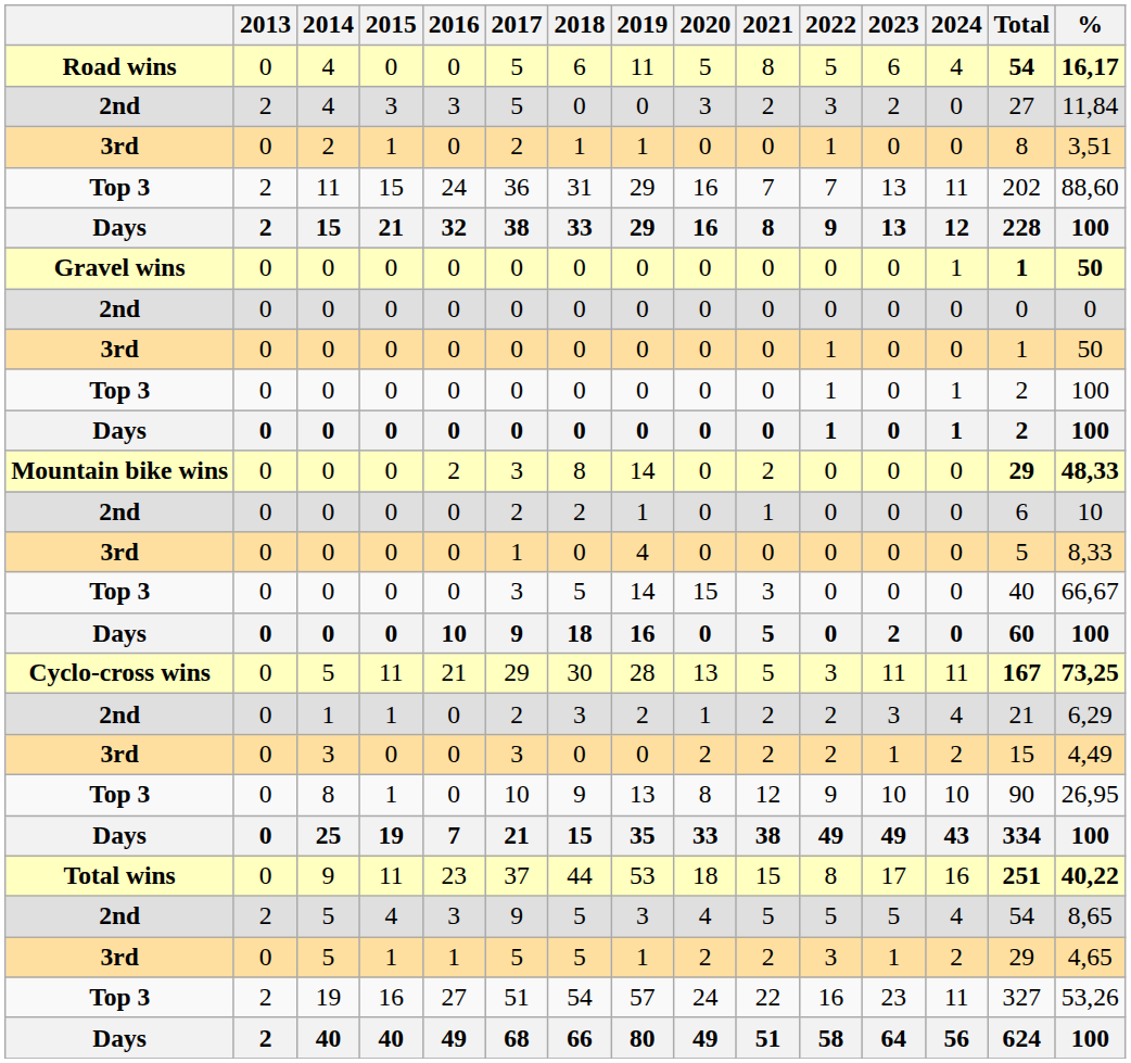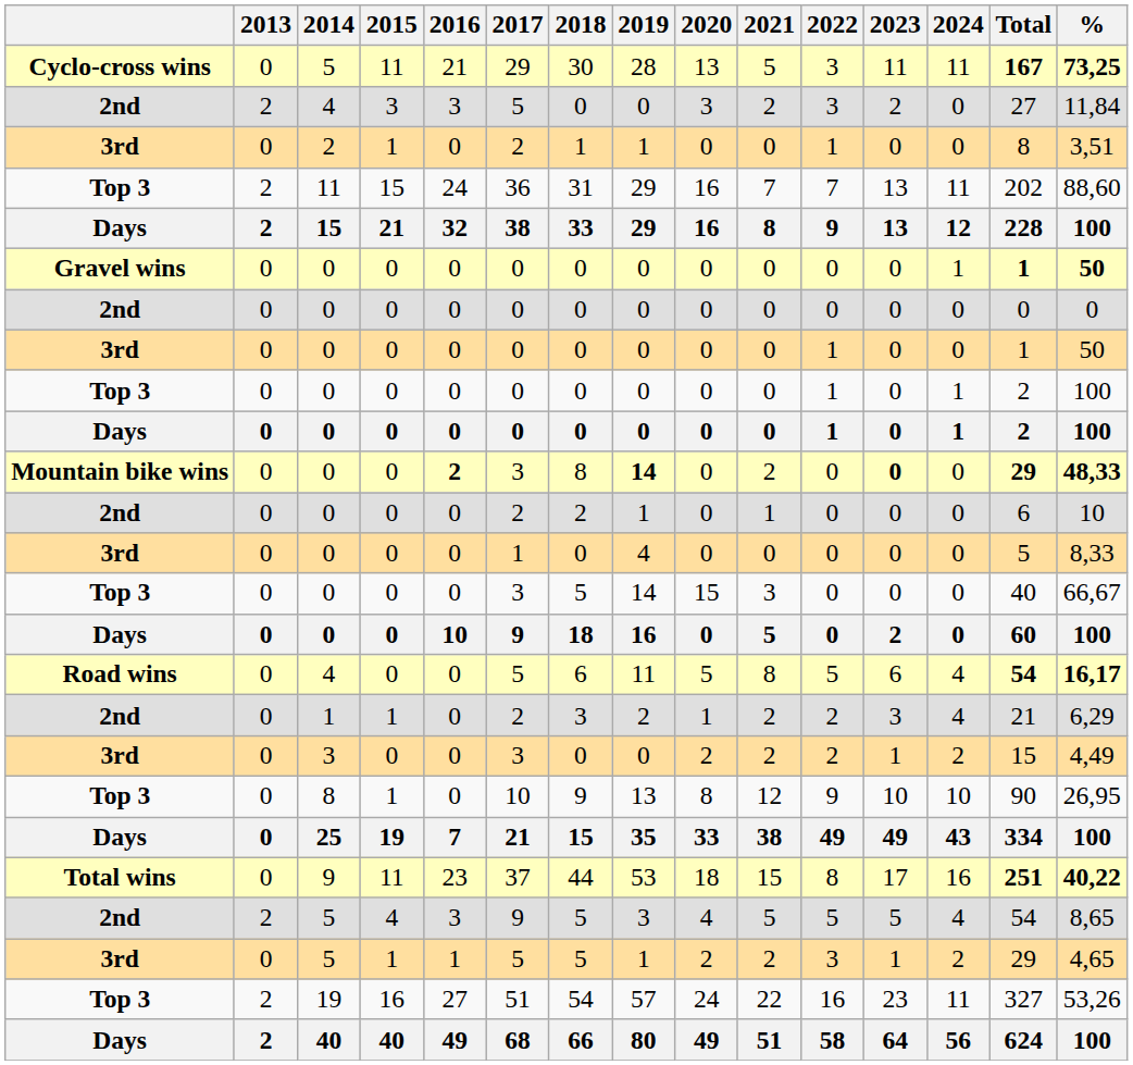rows swapped: Cyclo-cross wins / 5 <-> Road wins / 4
Mountain bike wins / 0 | 2016: normal -> bold
Mountain bike wins / 0 | 2019: normal -> bold
Mountain bike wins / 0 | 2023: normal -> bold
